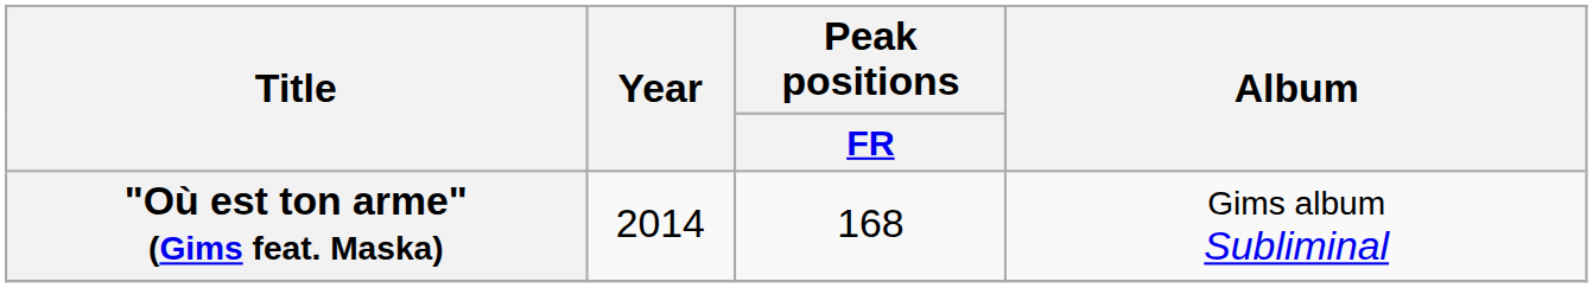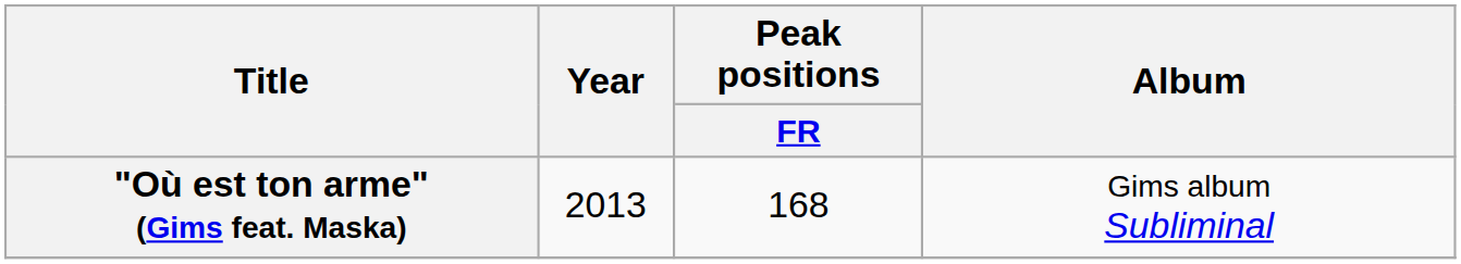"Où est ton arme" (Gims feat. Maska) | Year: 2014 -> 2013
